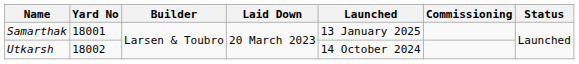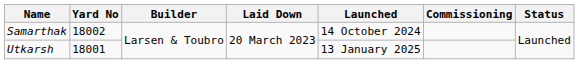Samarthak | Yard No: 18001 -> 18002
Samarthak | Launched: 13 January 2025 -> 14 October 2024
Utkarsh | Yard No: 18002 -> 18001
Utkarsh | Launched: 14 October 2024 -> 13 January 2025
